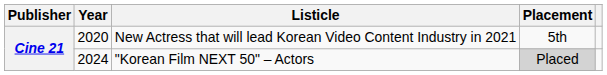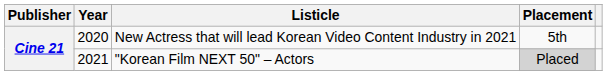"Korean Film NEXT 50" – Actors | Year: 2024 -> 2021
